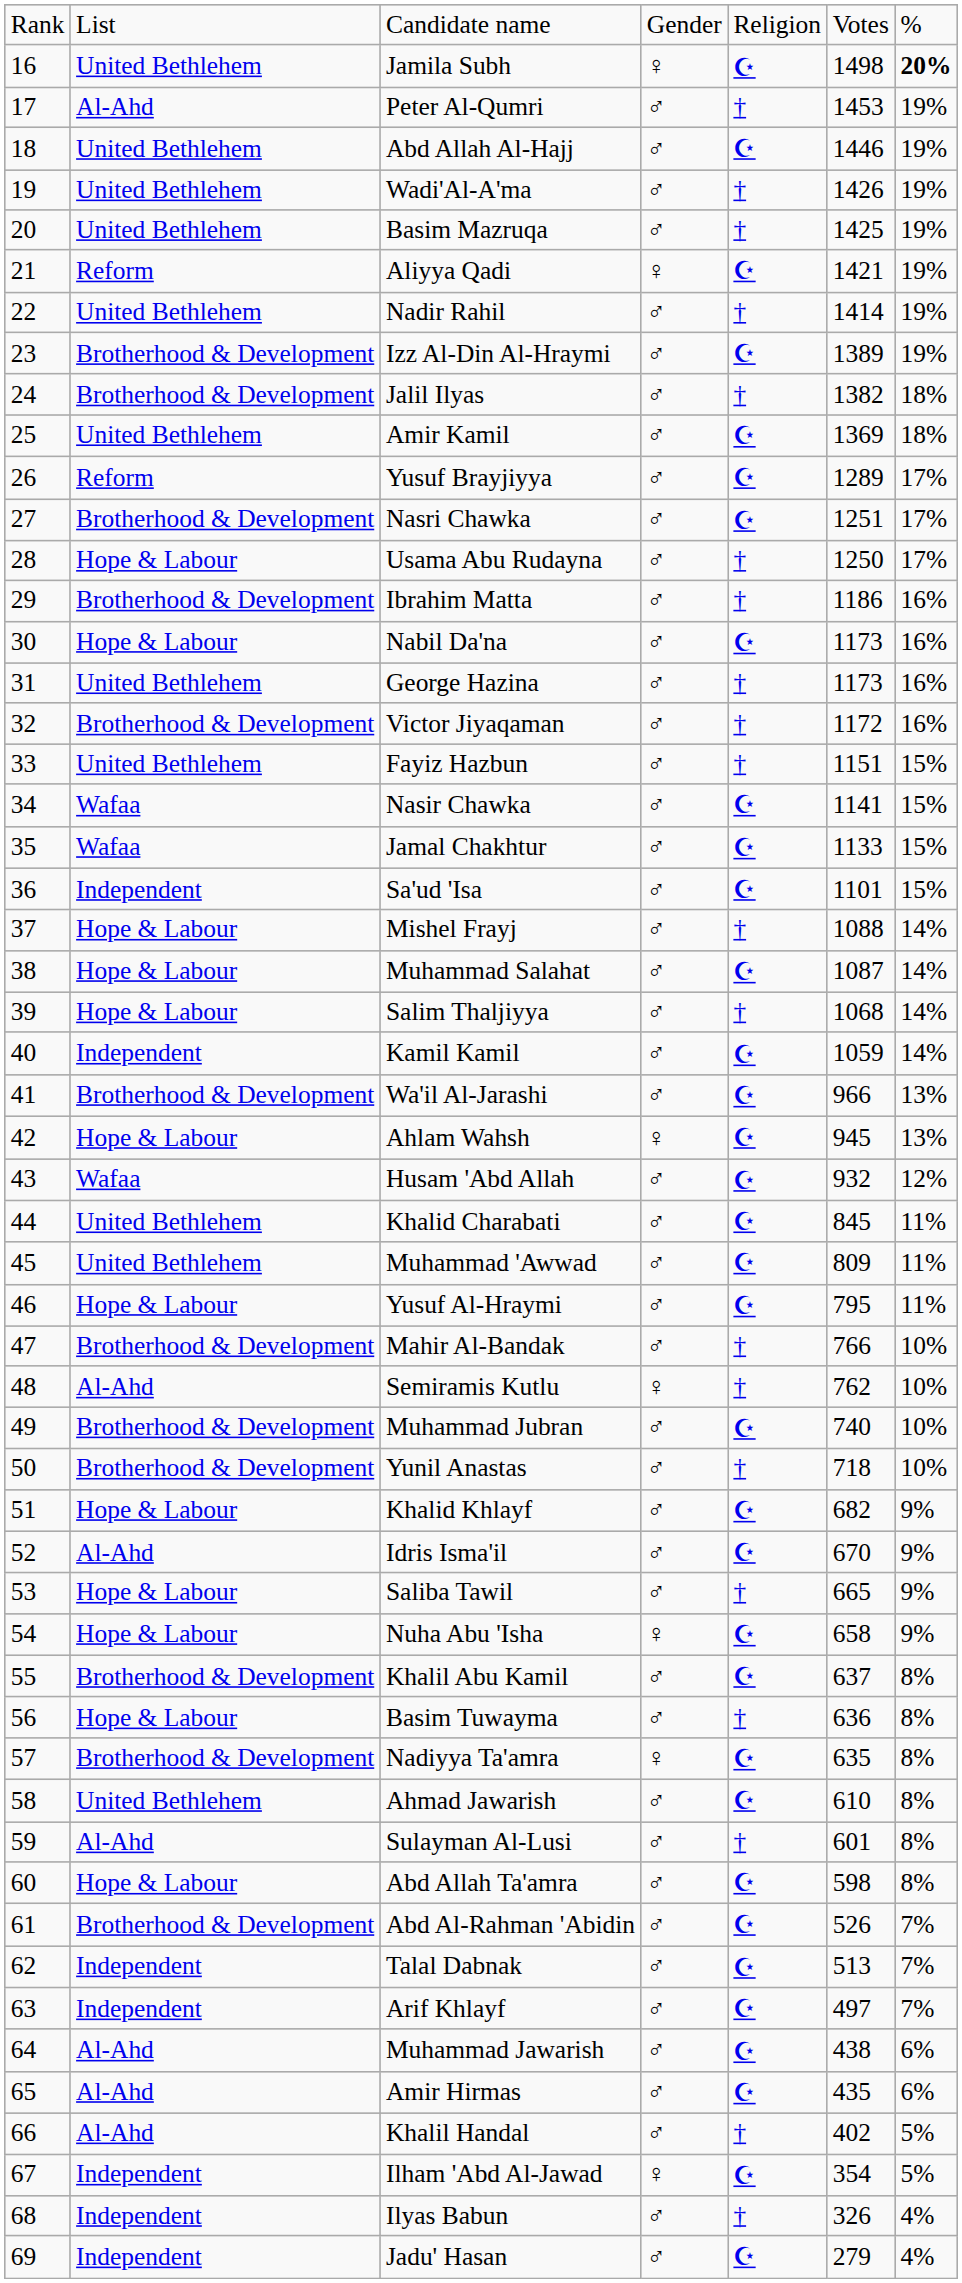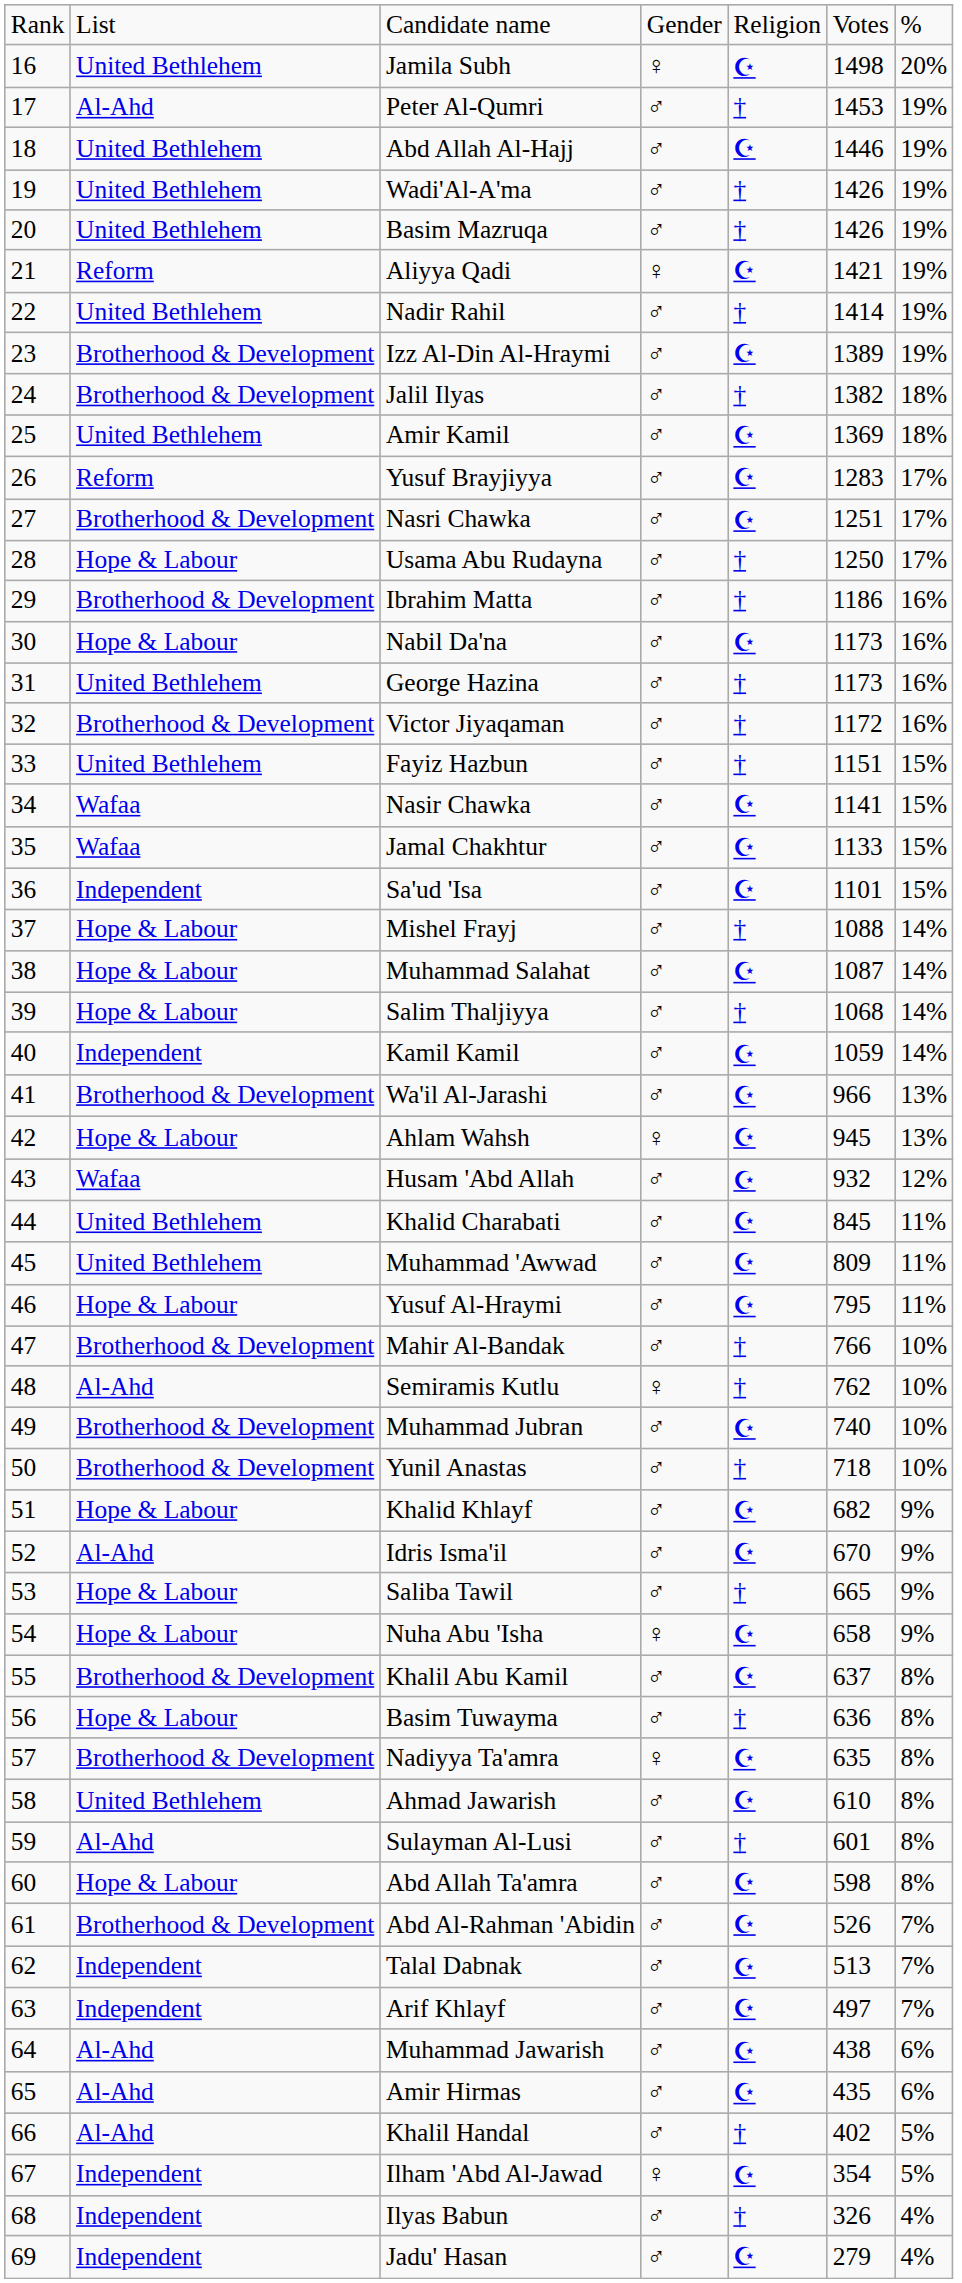Jamila Subh | column 7: bold -> normal
Basim Mazruqa | column 6: 1425 -> 1426
Yusuf Brayjiyya | column 6: 1289 -> 1283
